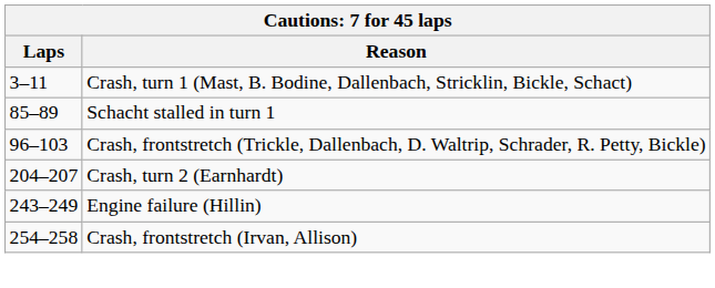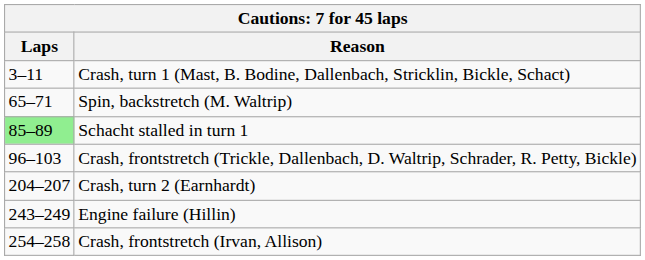+ row: 65–71 | Spin, backstretch (M. Waltrip)
Schacht stalled in turn 1 | Laps: no background -> lightgreen background
